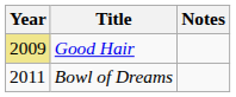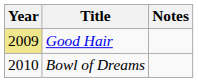Bowl of Dreams | Year: 2011 -> 2010
